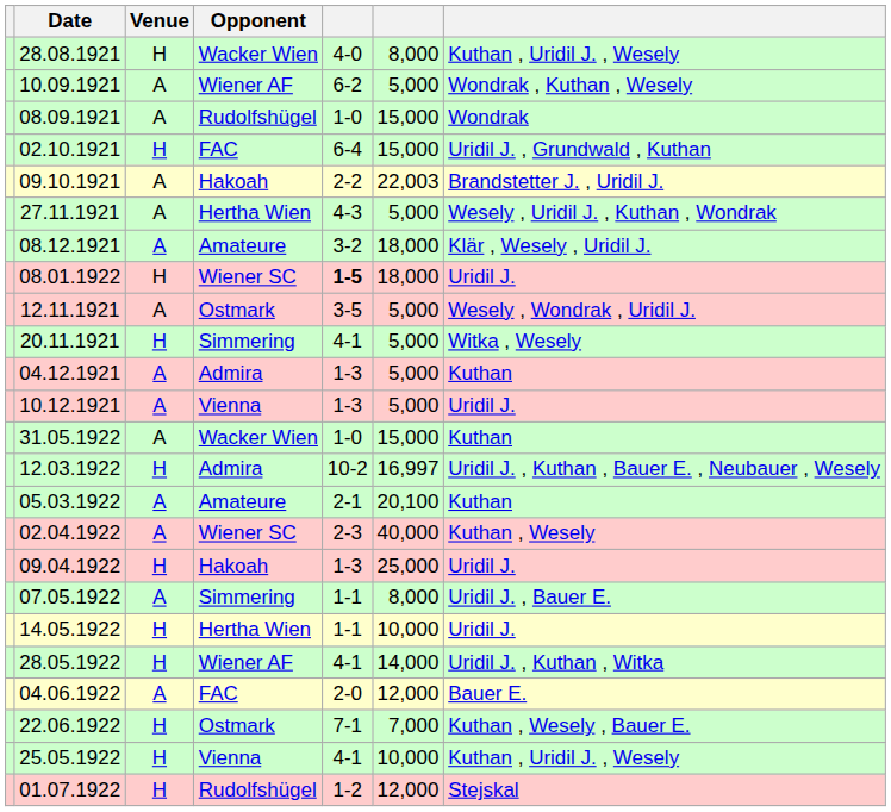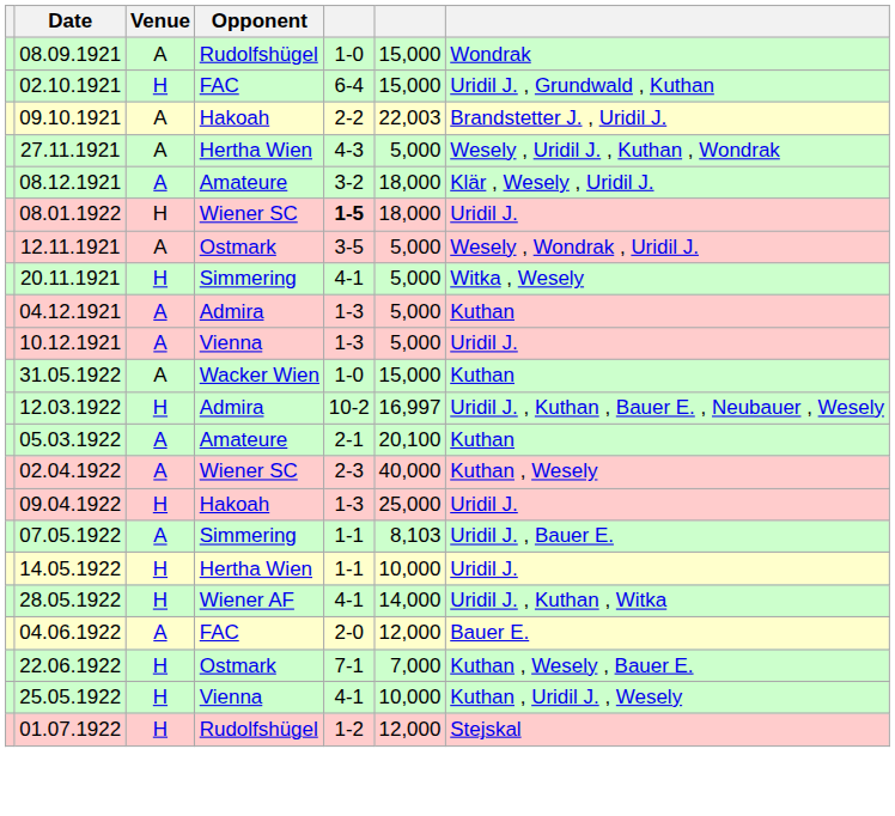- row: 28.08.1921 | H | Wacker Wien | 4-0 | 8,000 | Kuthan , Uridil J. , Wesely
- row: 10.09.1921 | A | Wiener AF | 6-2 | 5,000 | Wondrak , Kuthan , Wesely
07.05.1922 | column 6: 8,000 -> 8,103
